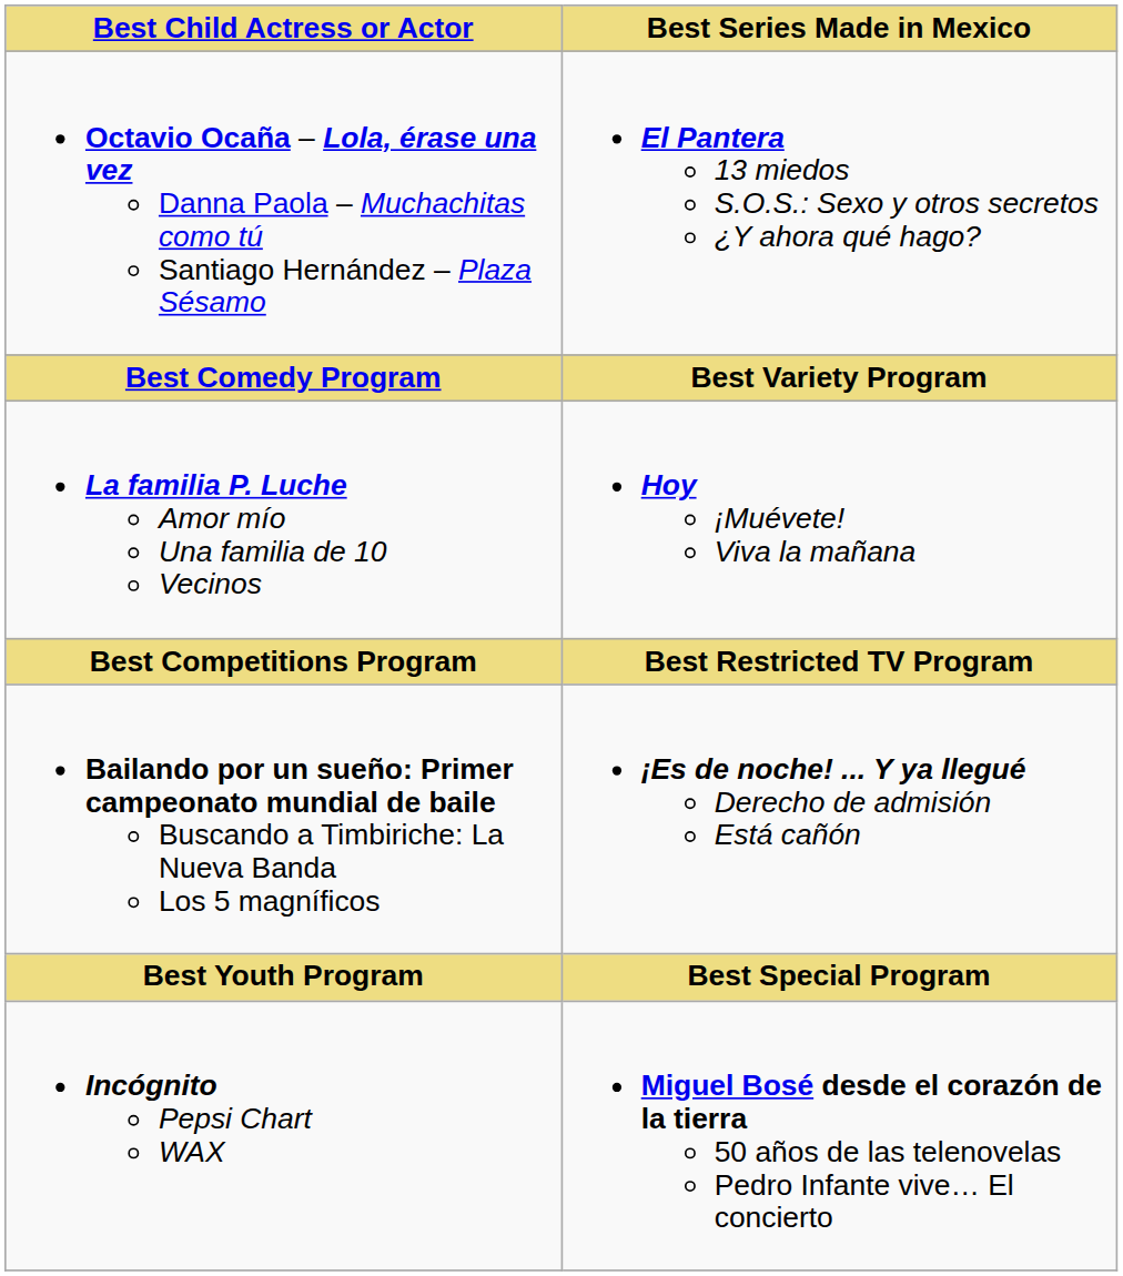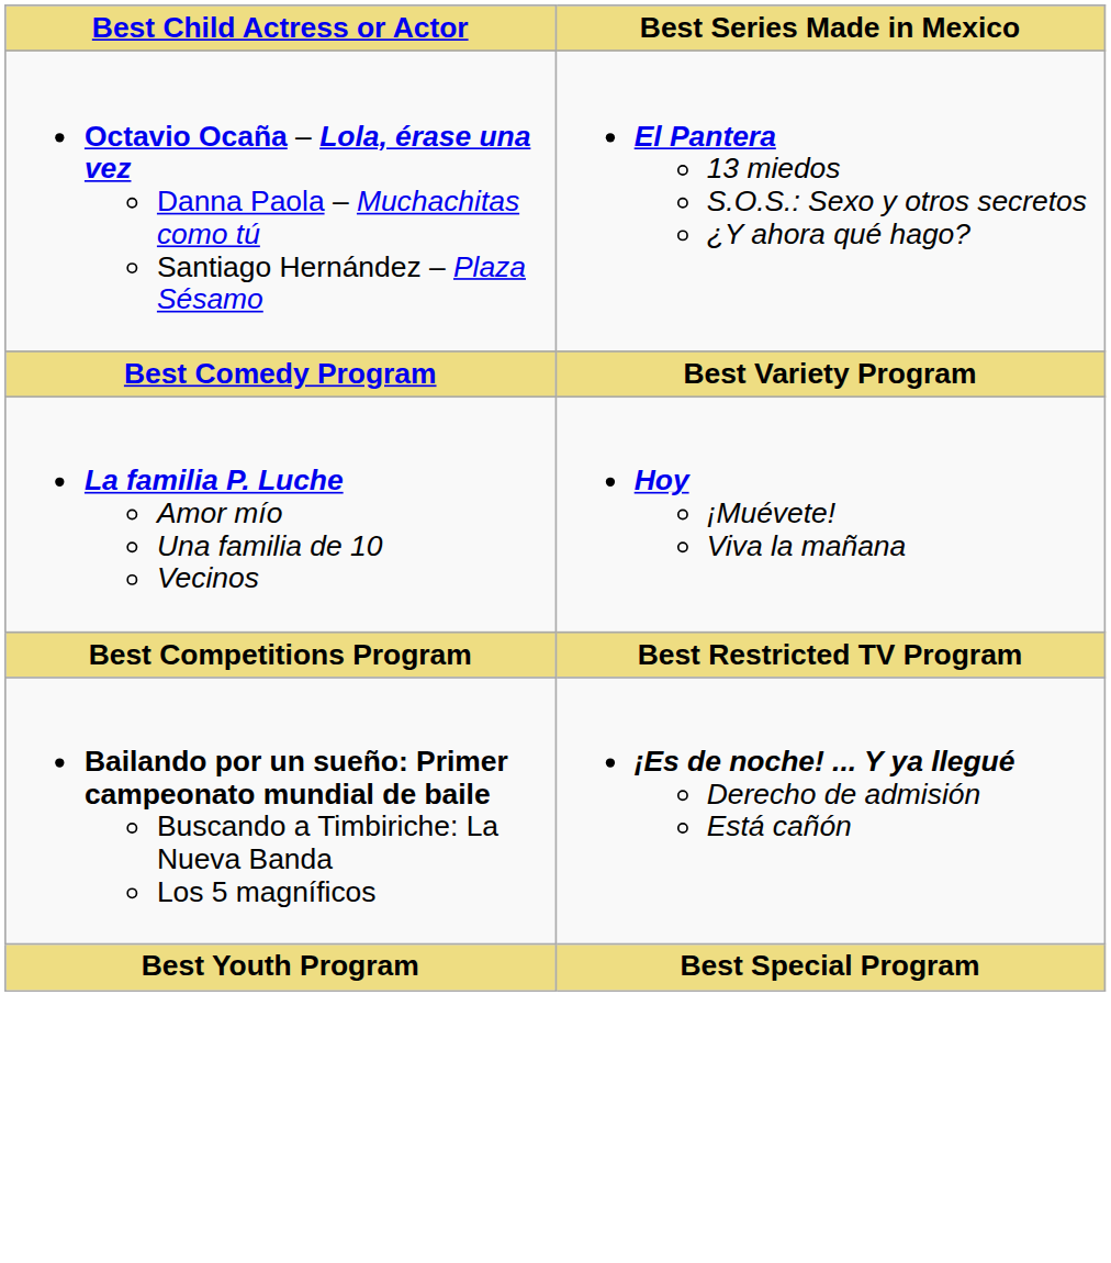- row: Incógnito Pepsi Chart WAX | Miguel Bosé desde el corazón de la tierra 50 años de las telenovelas Pedro Infante vive… El concierto
